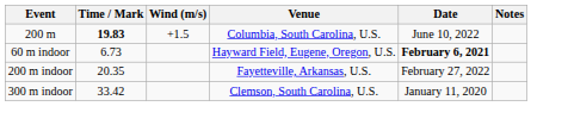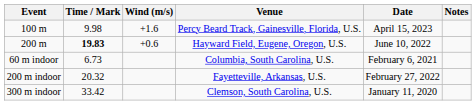+ row: 100 m | 9.98 | +1.6 | Percy Beard Track, Gainesville, Florida, U.S. | April 15, 2023
200 m | Wind (m/s): +1.5 -> +0.6
200 m | Venue: Columbia, South Carolina, U.S. -> Hayward Field, Eugene, Oregon, U.S.
60 m indoor | Venue: Hayward Field, Eugene, Oregon, U.S. -> Columbia, South Carolina, U.S.
60 m indoor | Date: bold -> normal
200 m indoor | Time / Mark: 20.35 -> 20.32
